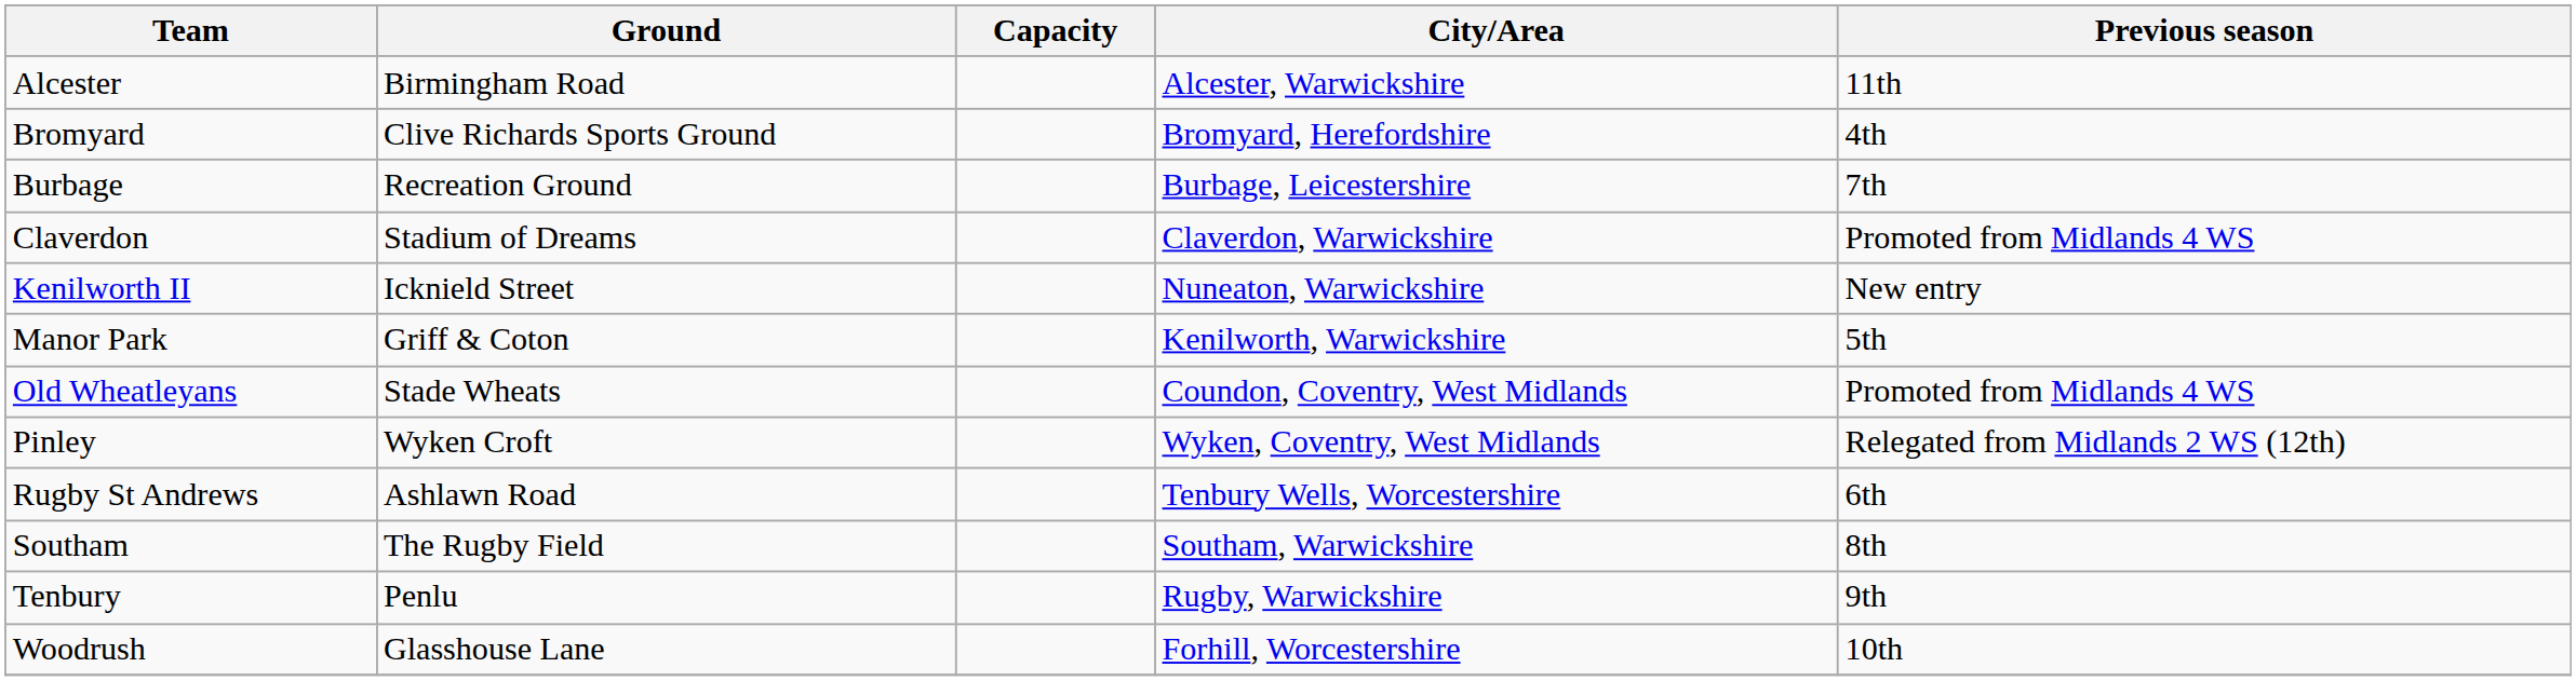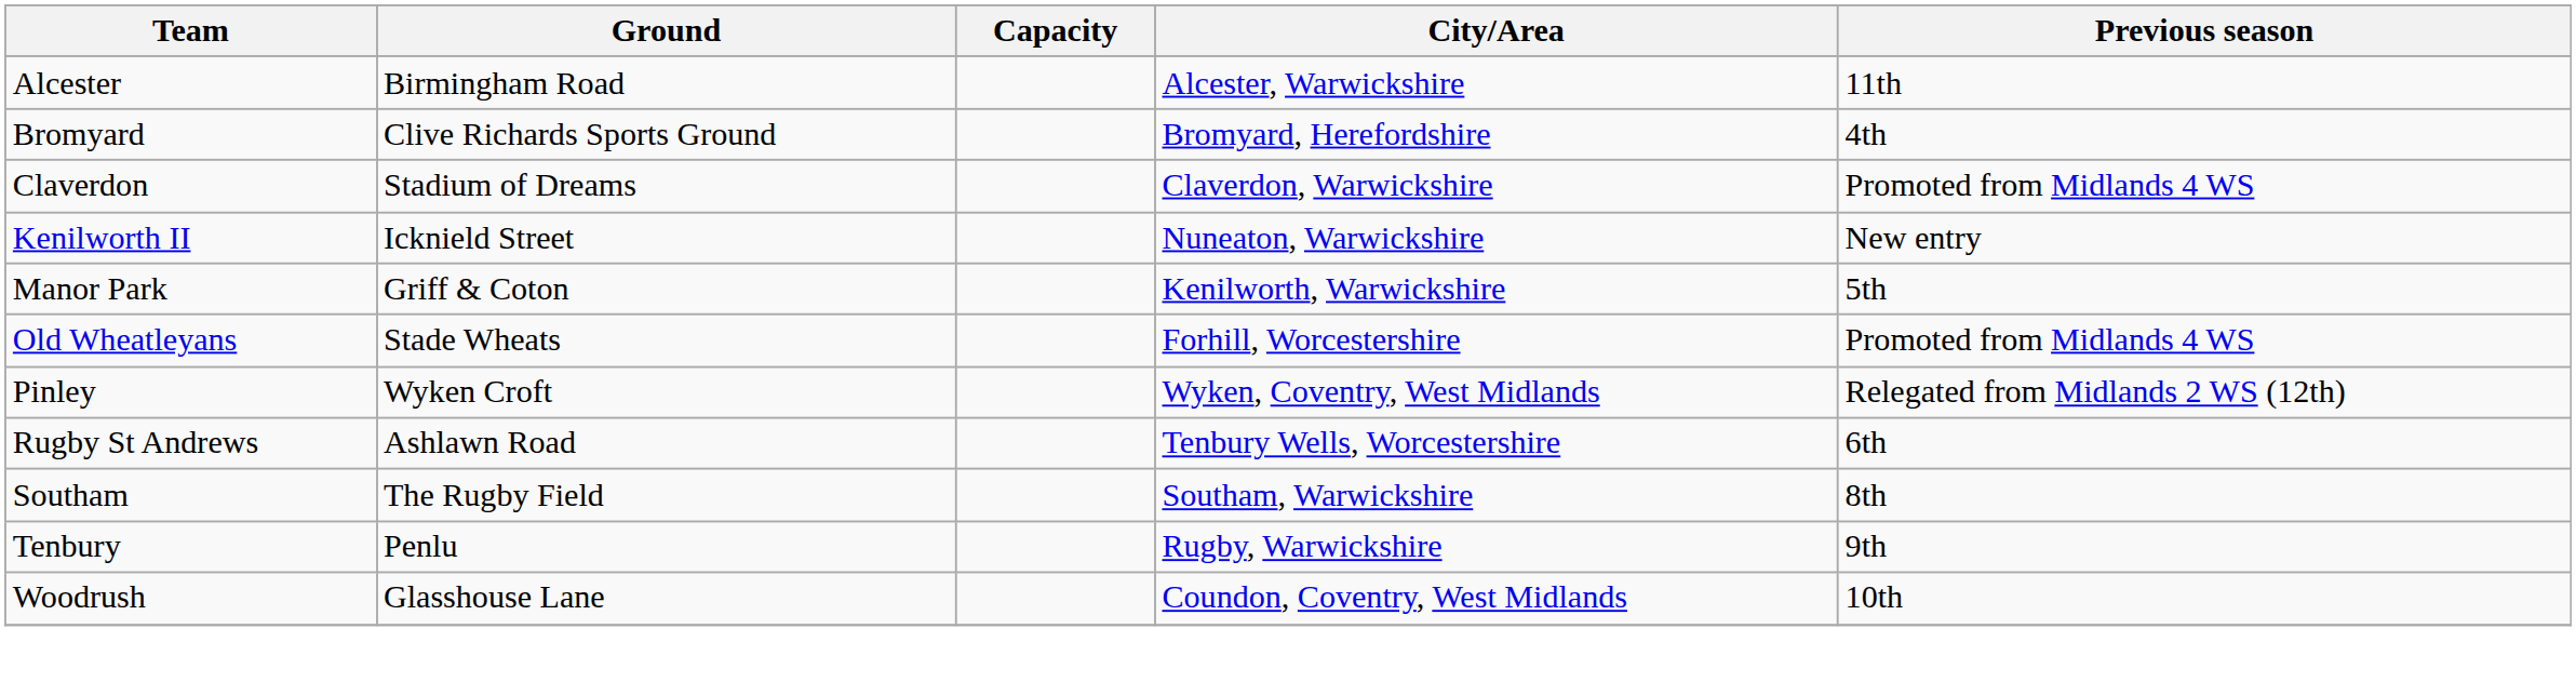- row: Burbage | Recreation Ground | Burbage, Leicestershire | 7th
Old Wheatleyans | City/Area: Coundon, Coventry, West Midlands -> Forhill, Worcestershire
Woodrush | City/Area: Forhill, Worcestershire -> Coundon, Coventry, West Midlands
